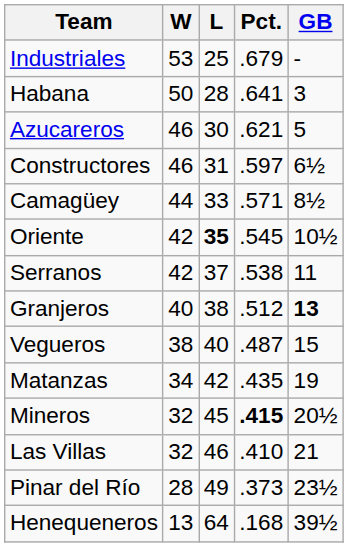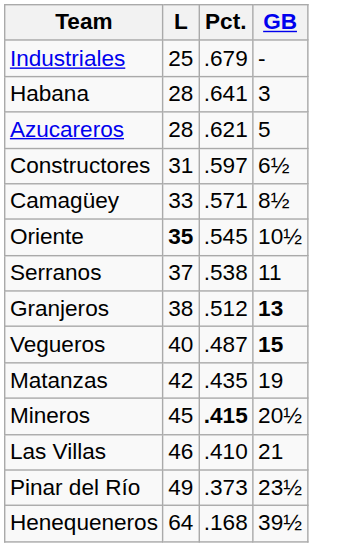- column: W | 53 | 50 | 46 | 46 | 44 | 42 | 42 | 40 | 38 | 34 | 32 | 32 | 28 | 13
Azucareros | L: 30 -> 28
Vegueros | GB: normal -> bold
